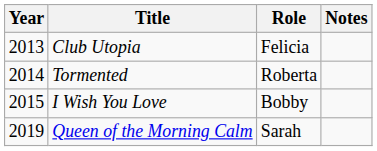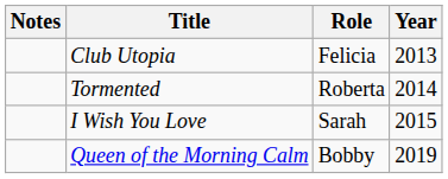columns swapped: Year <-> Notes
I Wish You Love | Role: Bobby -> Sarah
Queen of the Morning Calm | Role: Sarah -> Bobby
